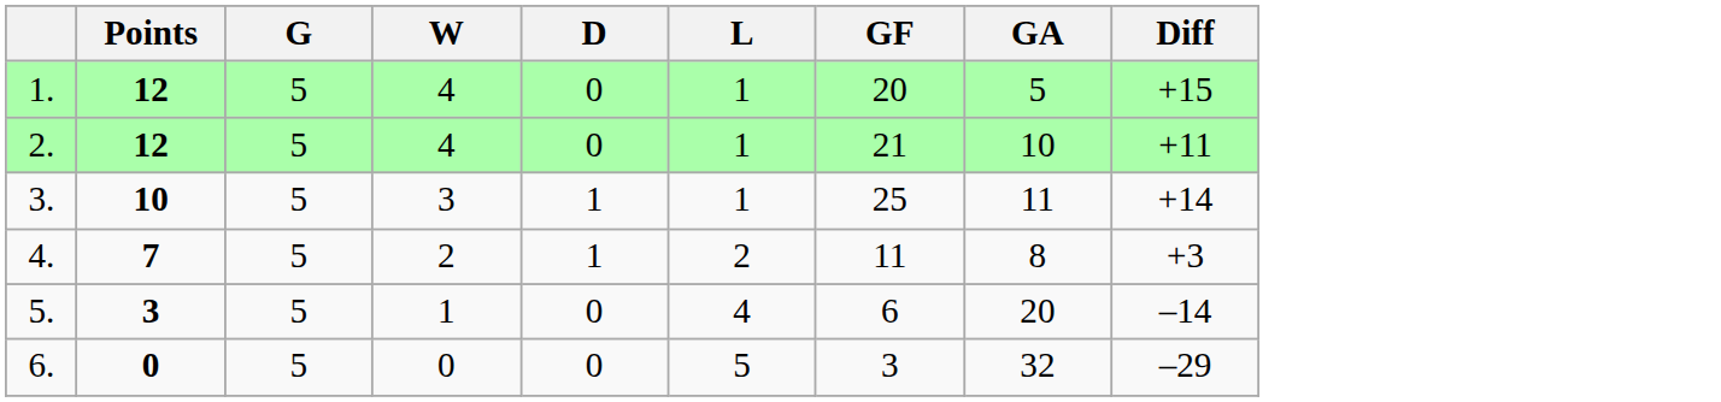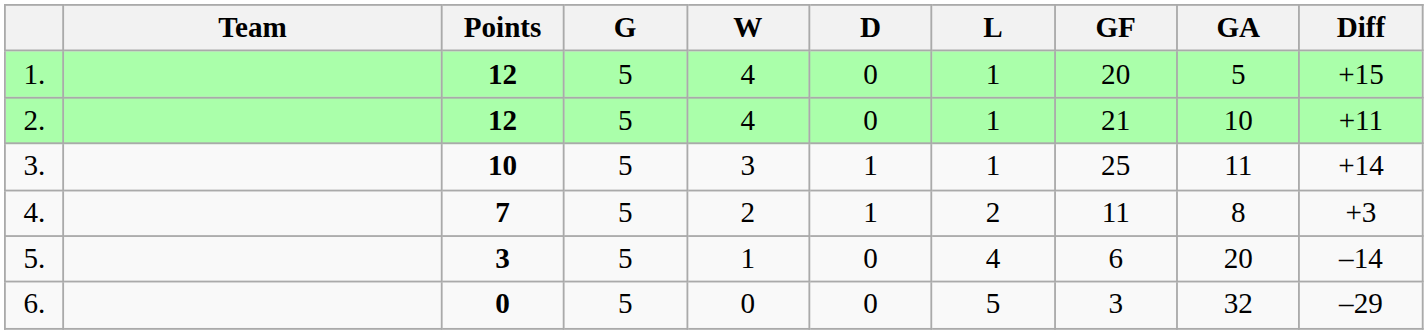+ column: Team
